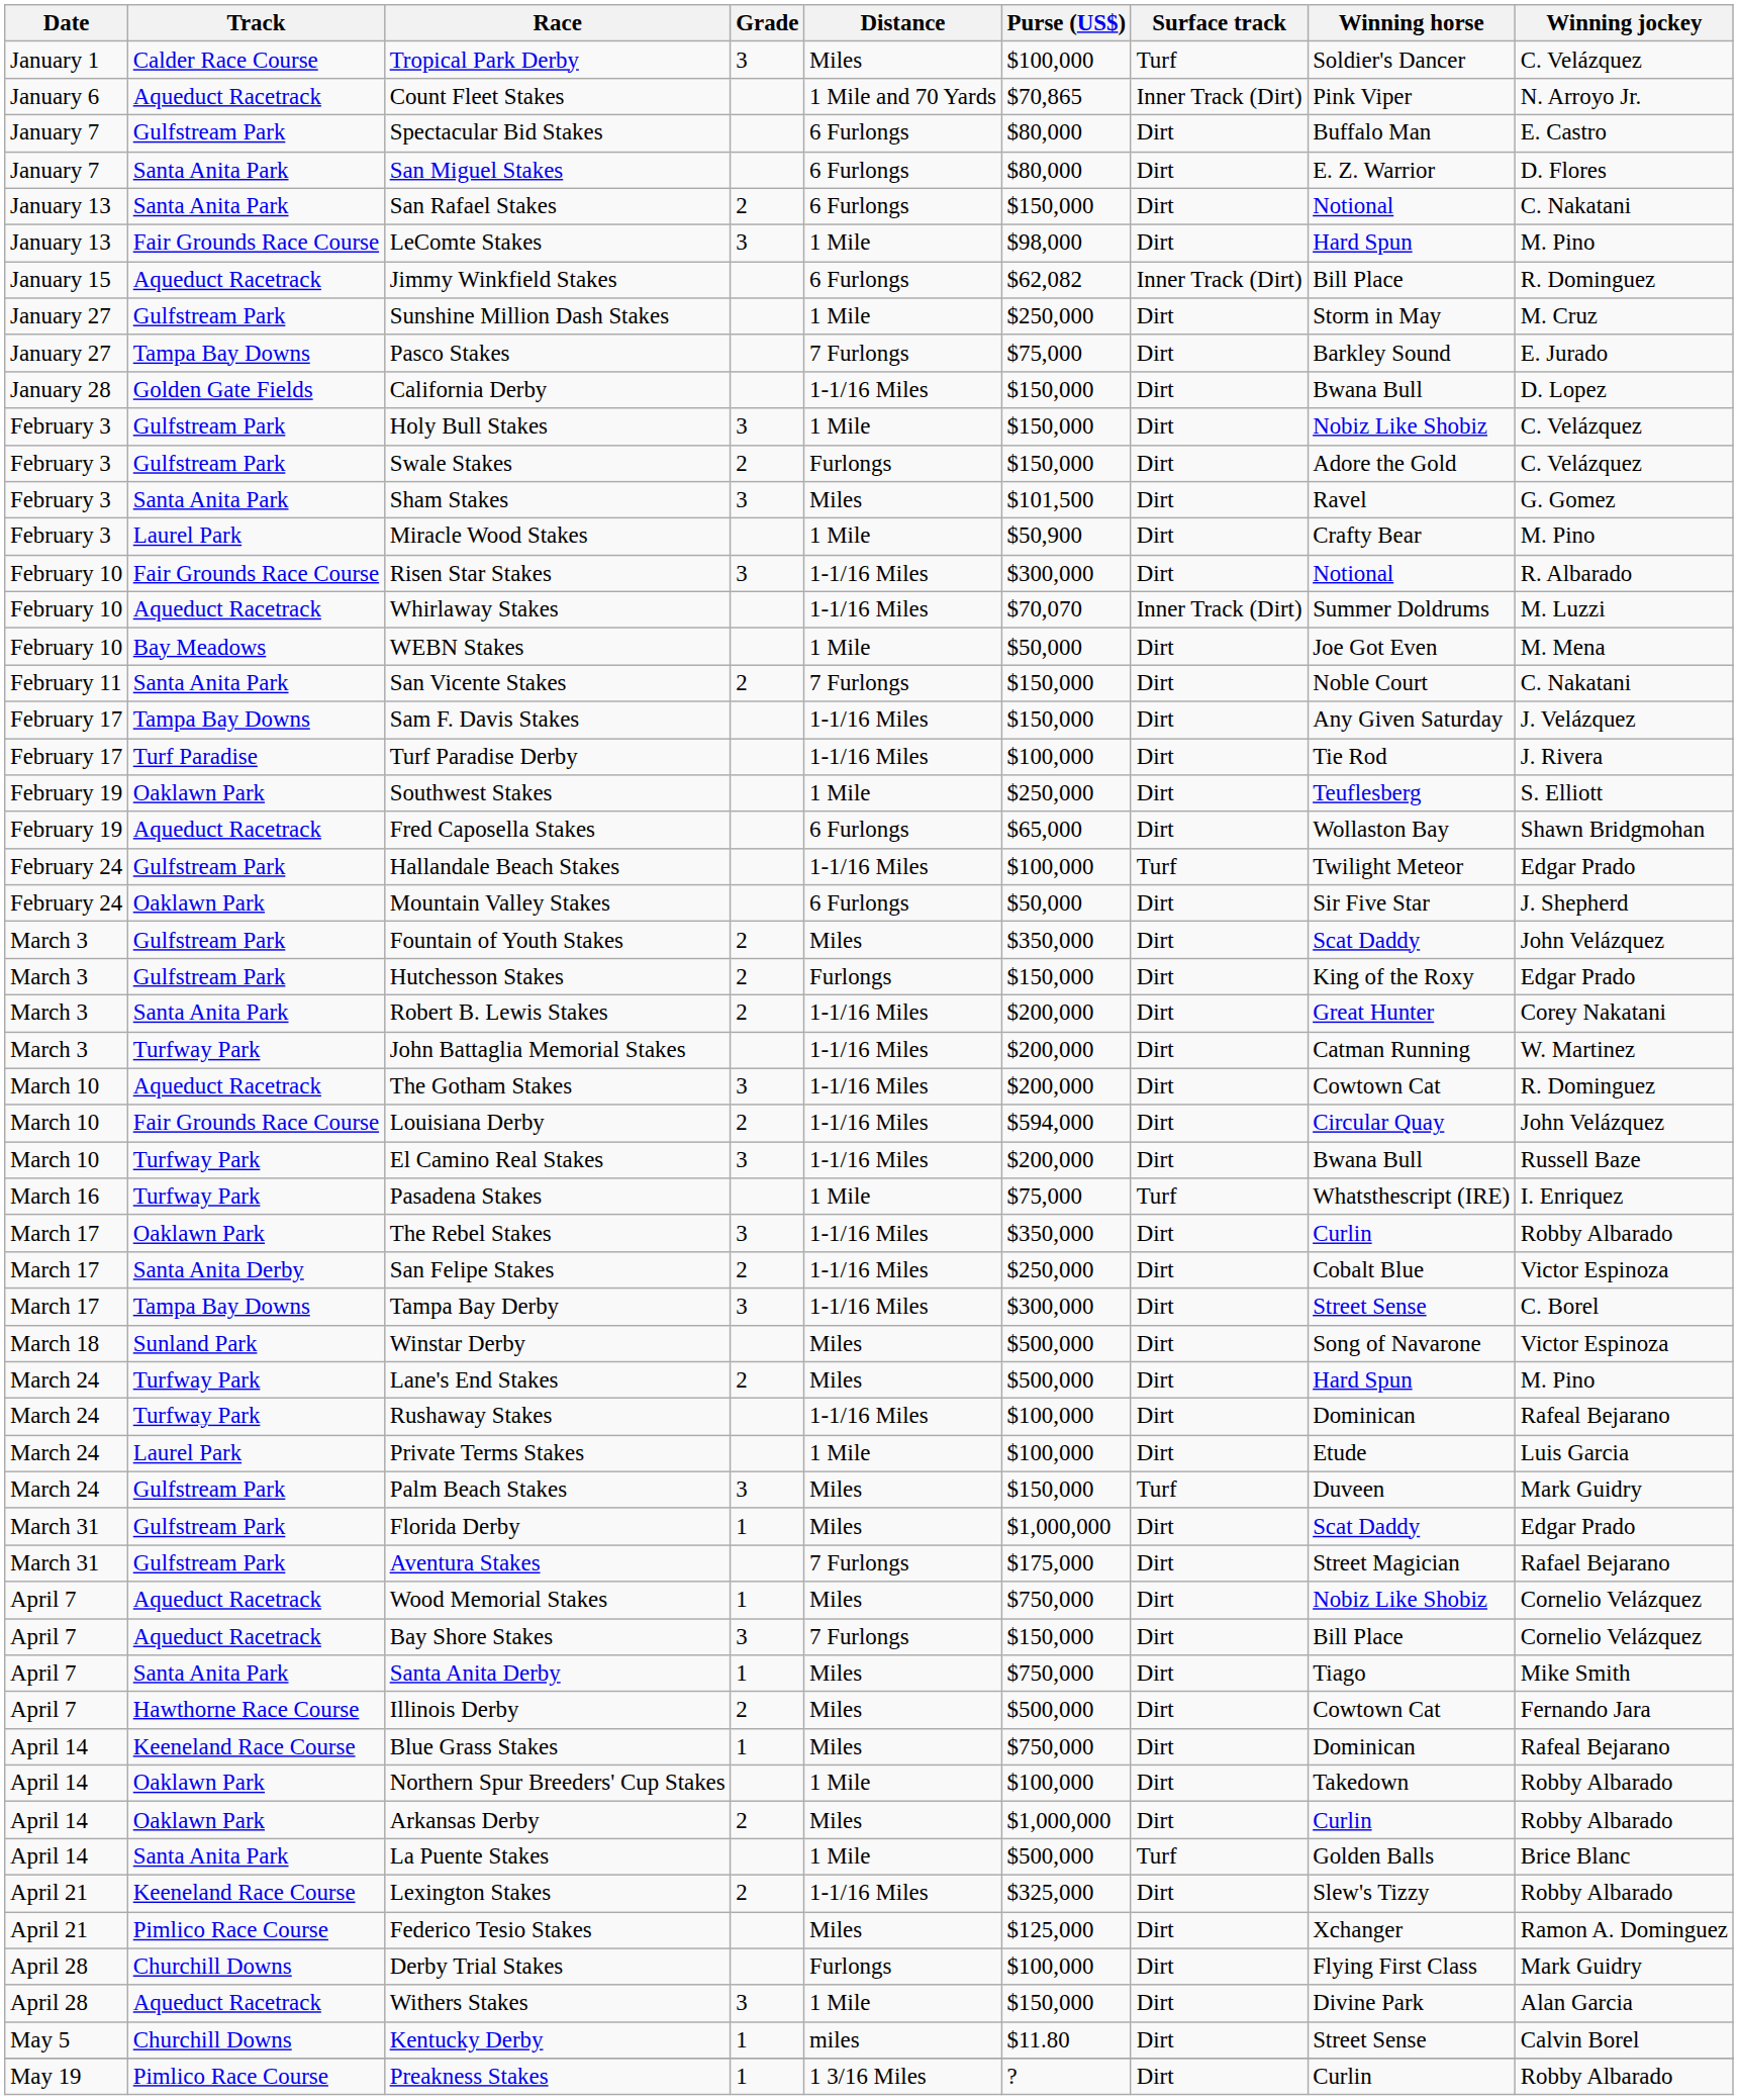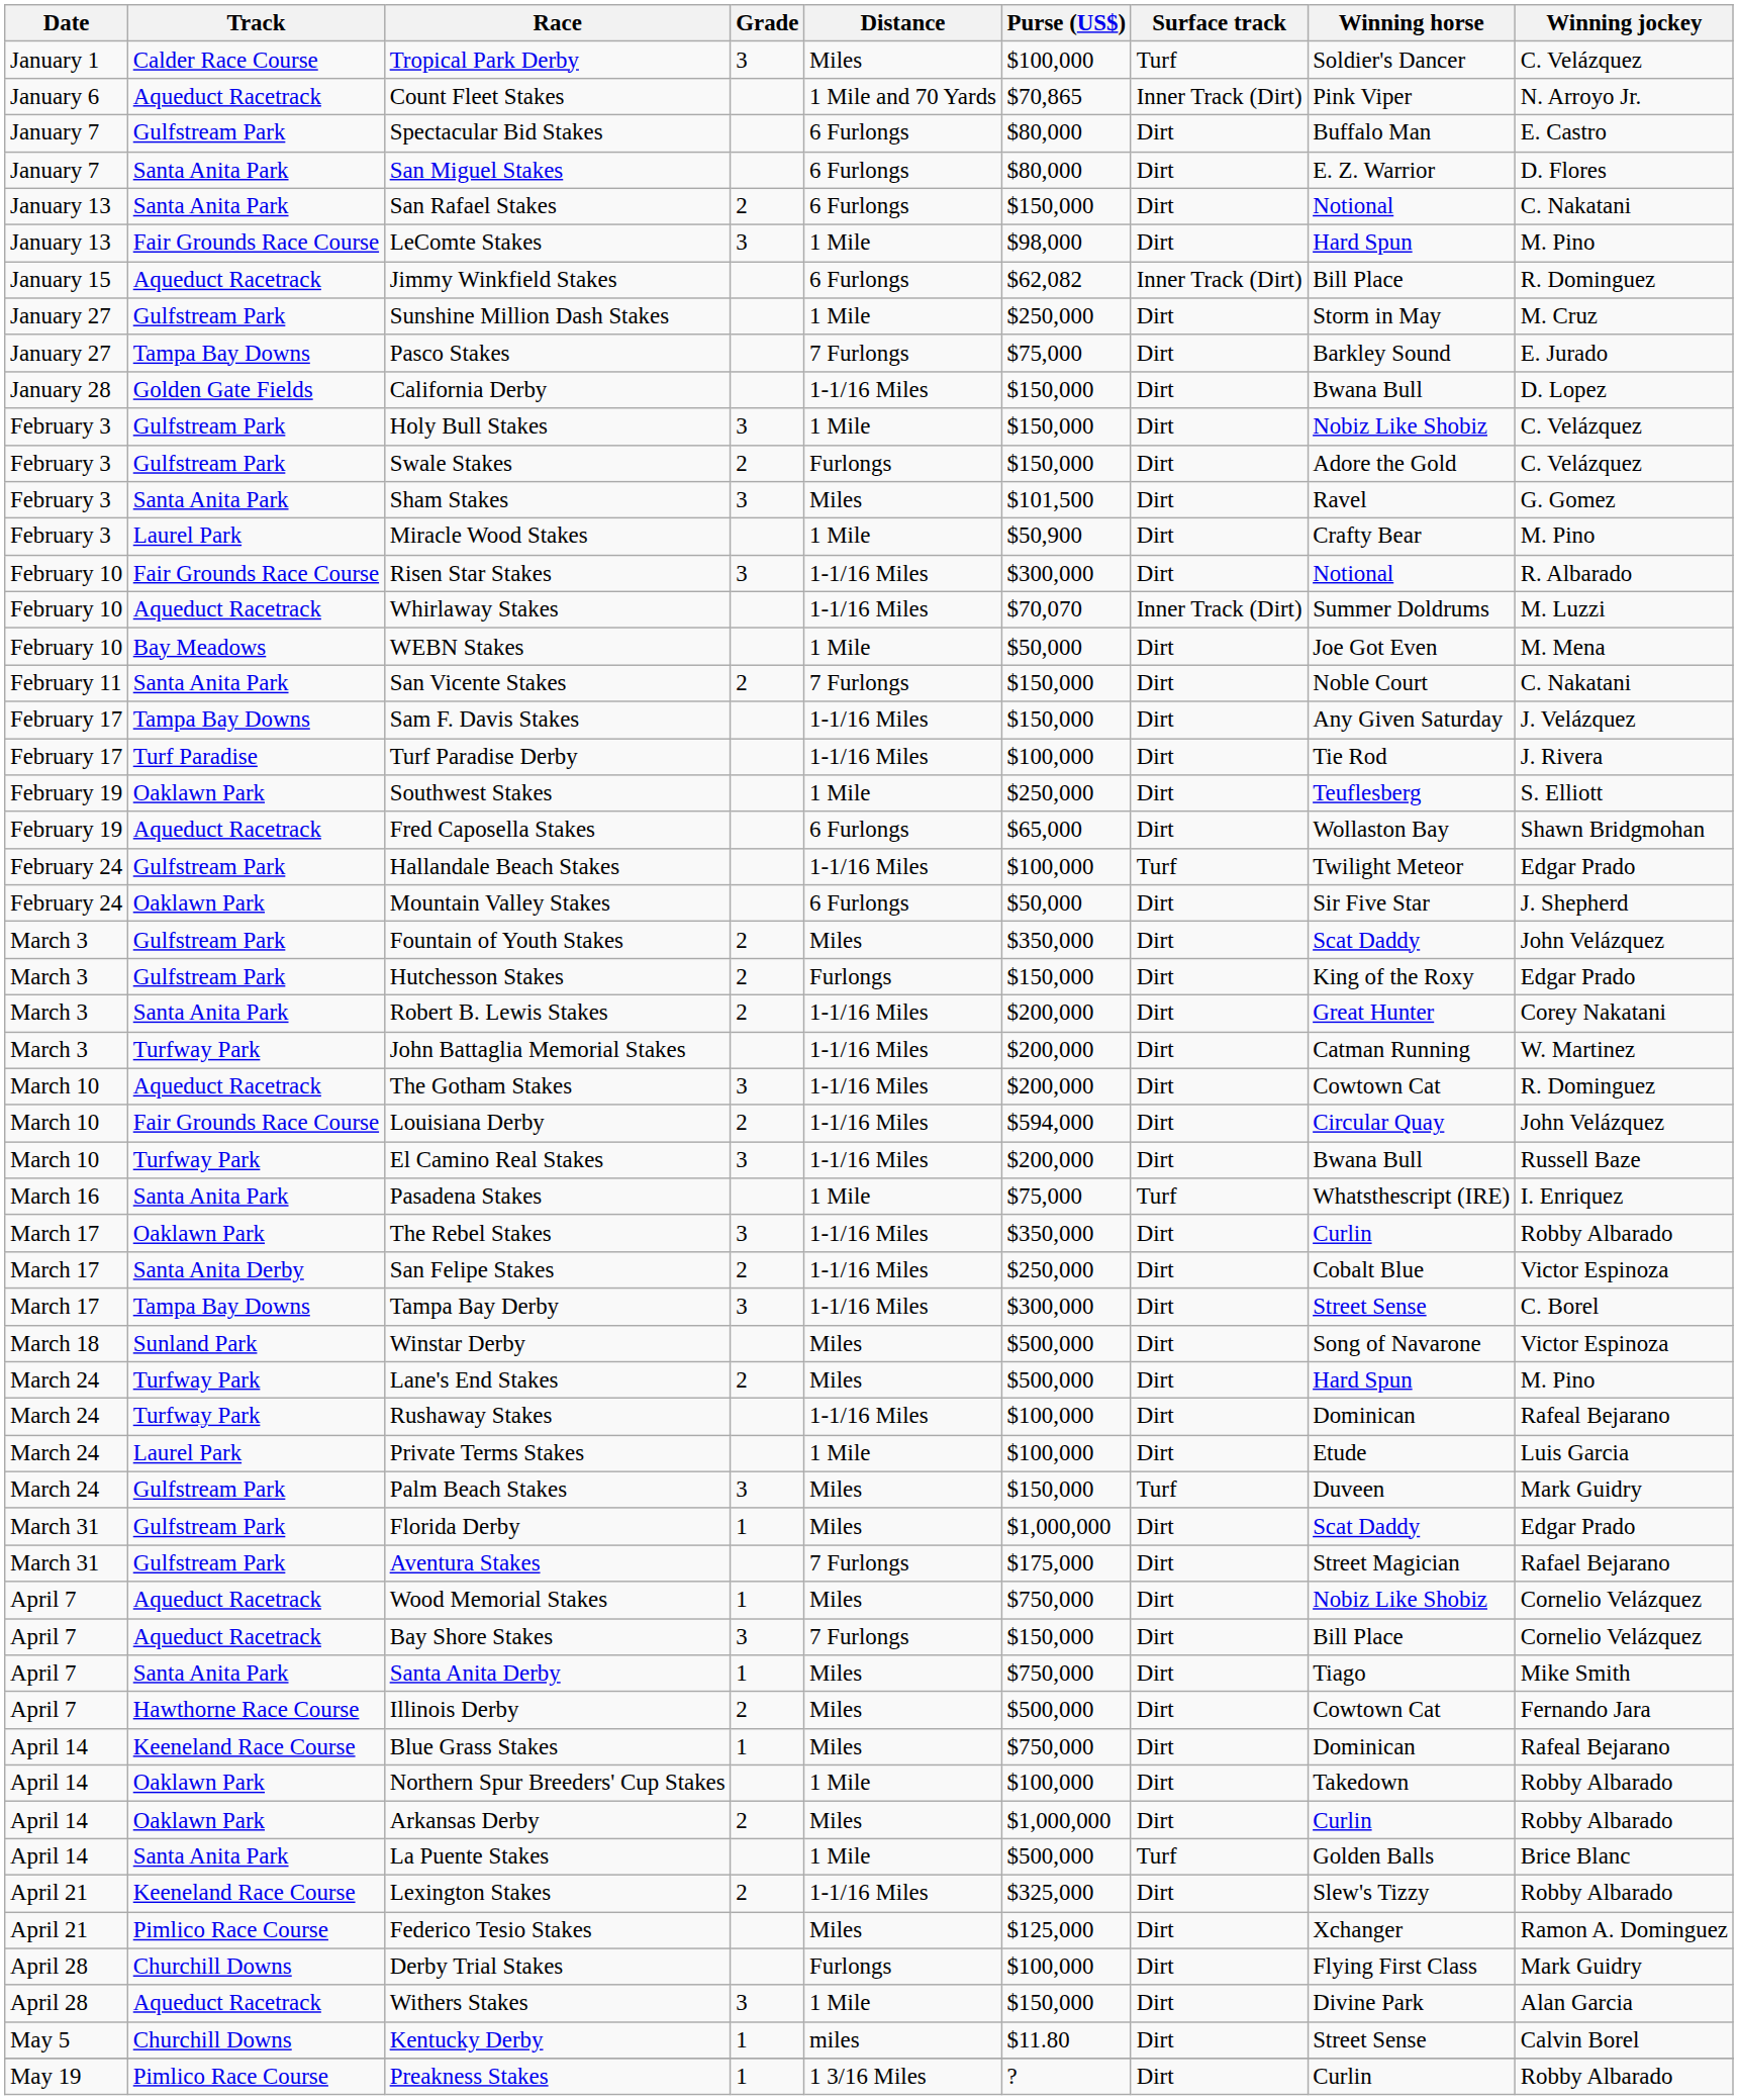Pasadena Stakes | Track: Turfway Park -> Santa Anita Park
